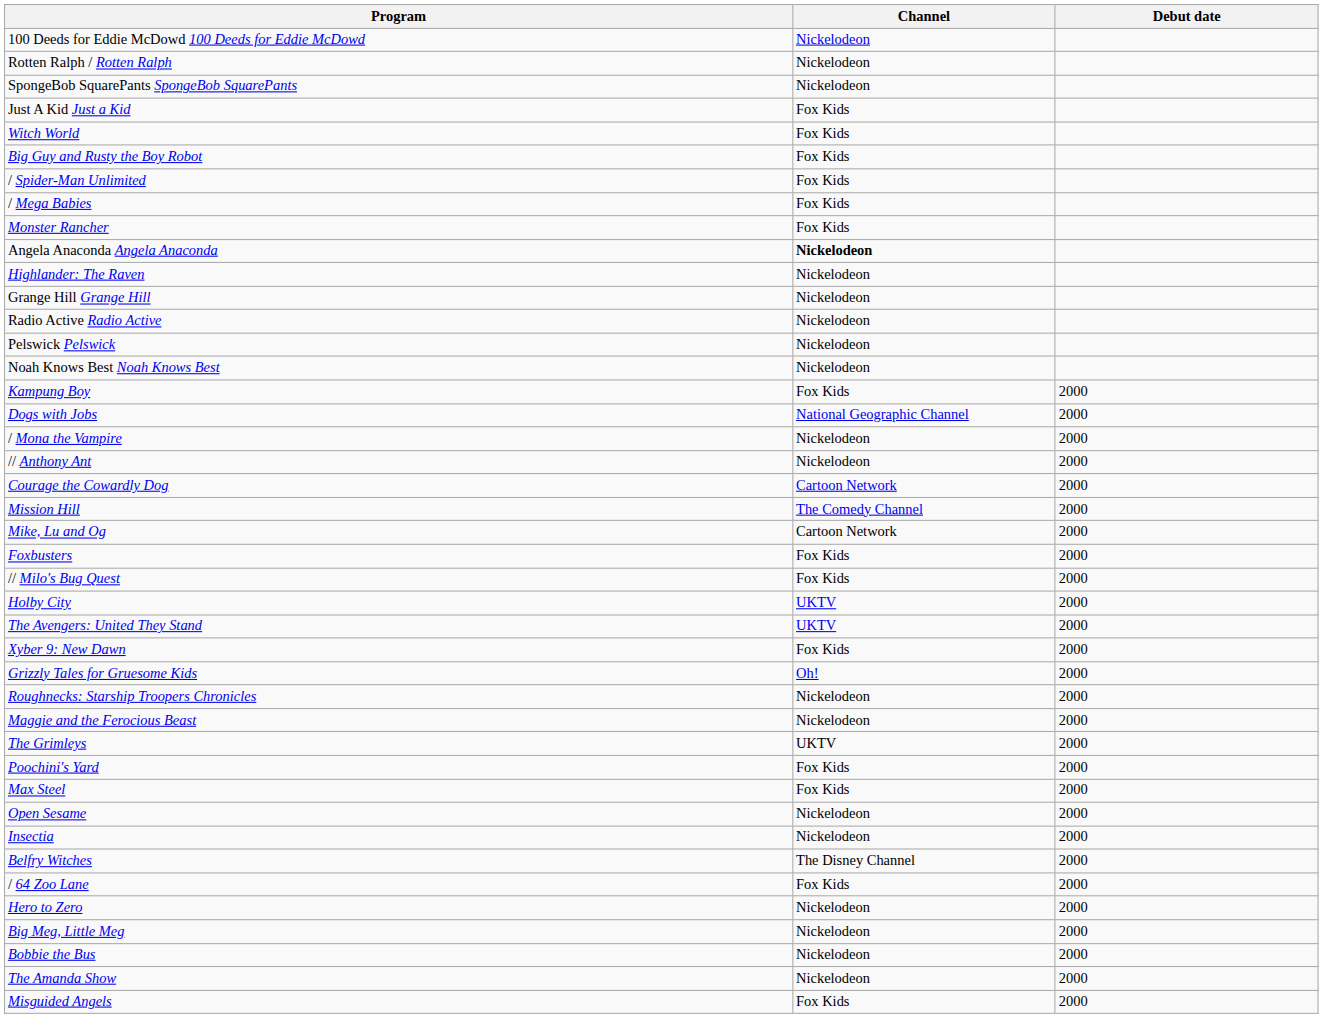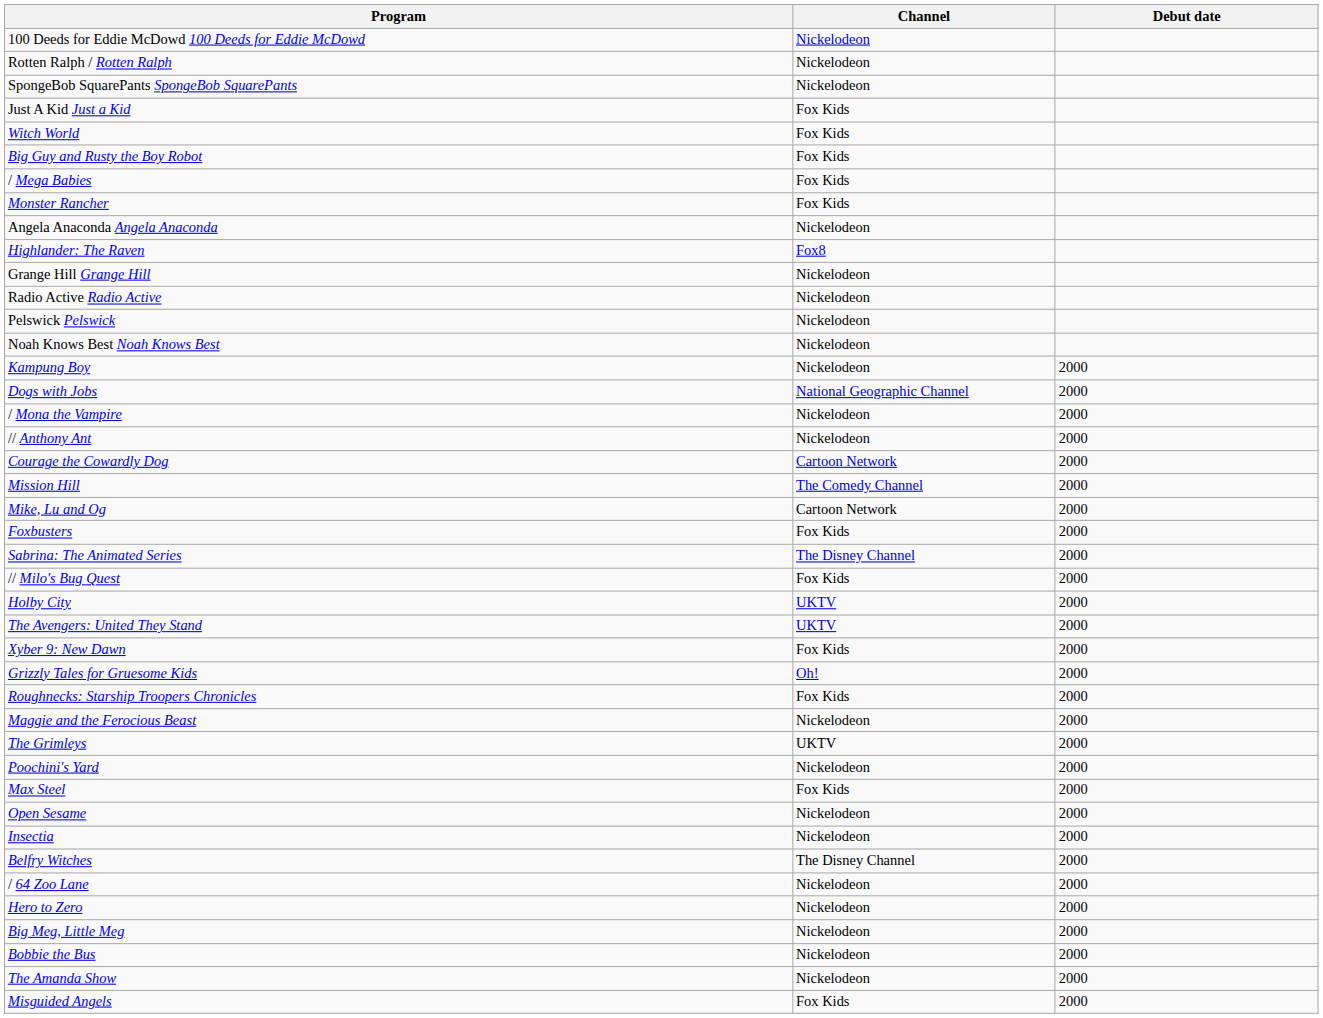- row: / Spider-Man Unlimited | Fox Kids
Angela Anaconda Angela Anaconda | Channel: bold -> normal
Highlander: The Raven | Channel: Nickelodeon -> Fox8
Kampung Boy | Channel: Fox Kids -> Nickelodeon
+ row: Sabrina: The Animated Series | The Disney Channel | 2000
Roughnecks: Starship Troopers Chronicles | Channel: Nickelodeon -> Fox Kids
Poochini's Yard | Channel: Fox Kids -> Nickelodeon
/ 64 Zoo Lane | Channel: Fox Kids -> Nickelodeon
